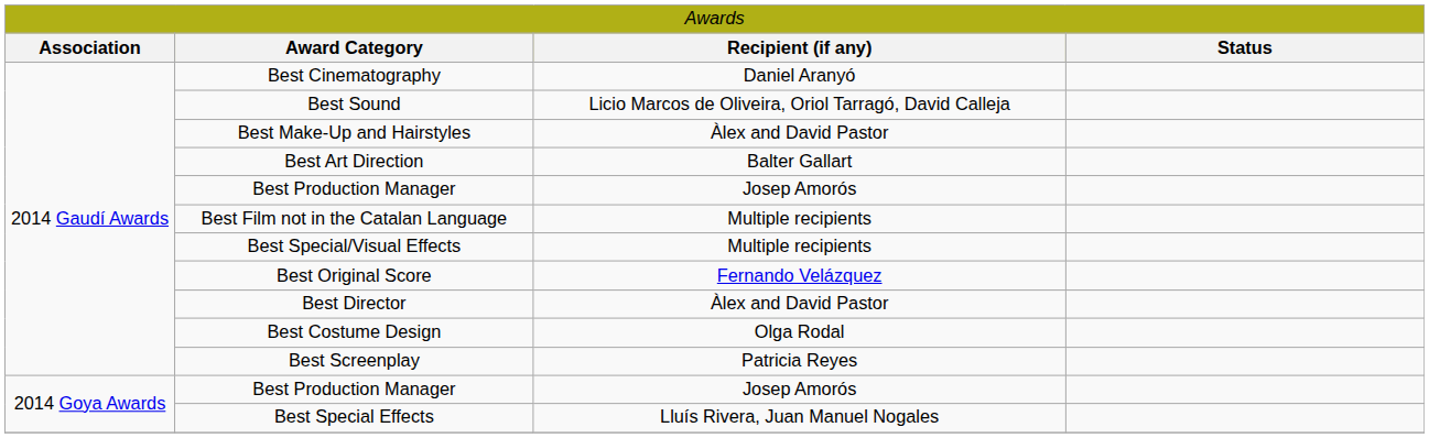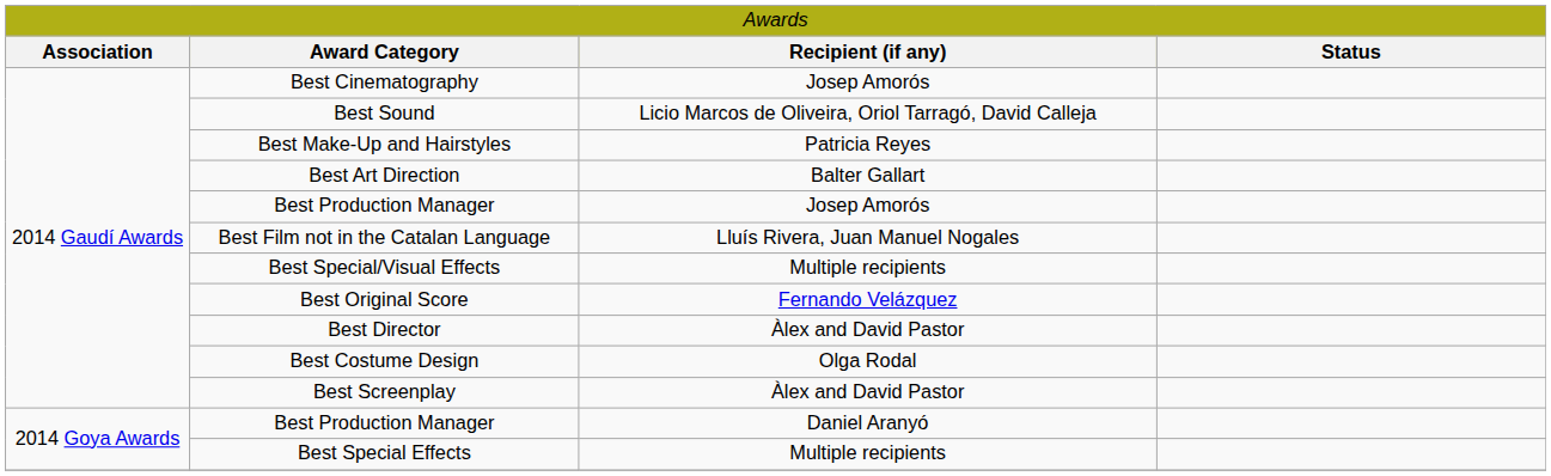Best Cinematography | column 3: Daniel Aranyó -> Josep Amorós
Best Make-Up and Hairstyles | column 3: Àlex and David Pastor -> Patricia Reyes
Best Film not in the Catalan Language | column 3: Multiple recipients -> Lluís Rivera, Juan Manuel Nogales
Best Screenplay | column 3: Patricia Reyes -> Àlex and David Pastor
2014 Goya Awards / Best Production Manager | column 3: Josep Amorós -> Daniel Aranyó
Best Special Effects | column 3: Lluís Rivera, Juan Manuel Nogales -> Multiple recipients
